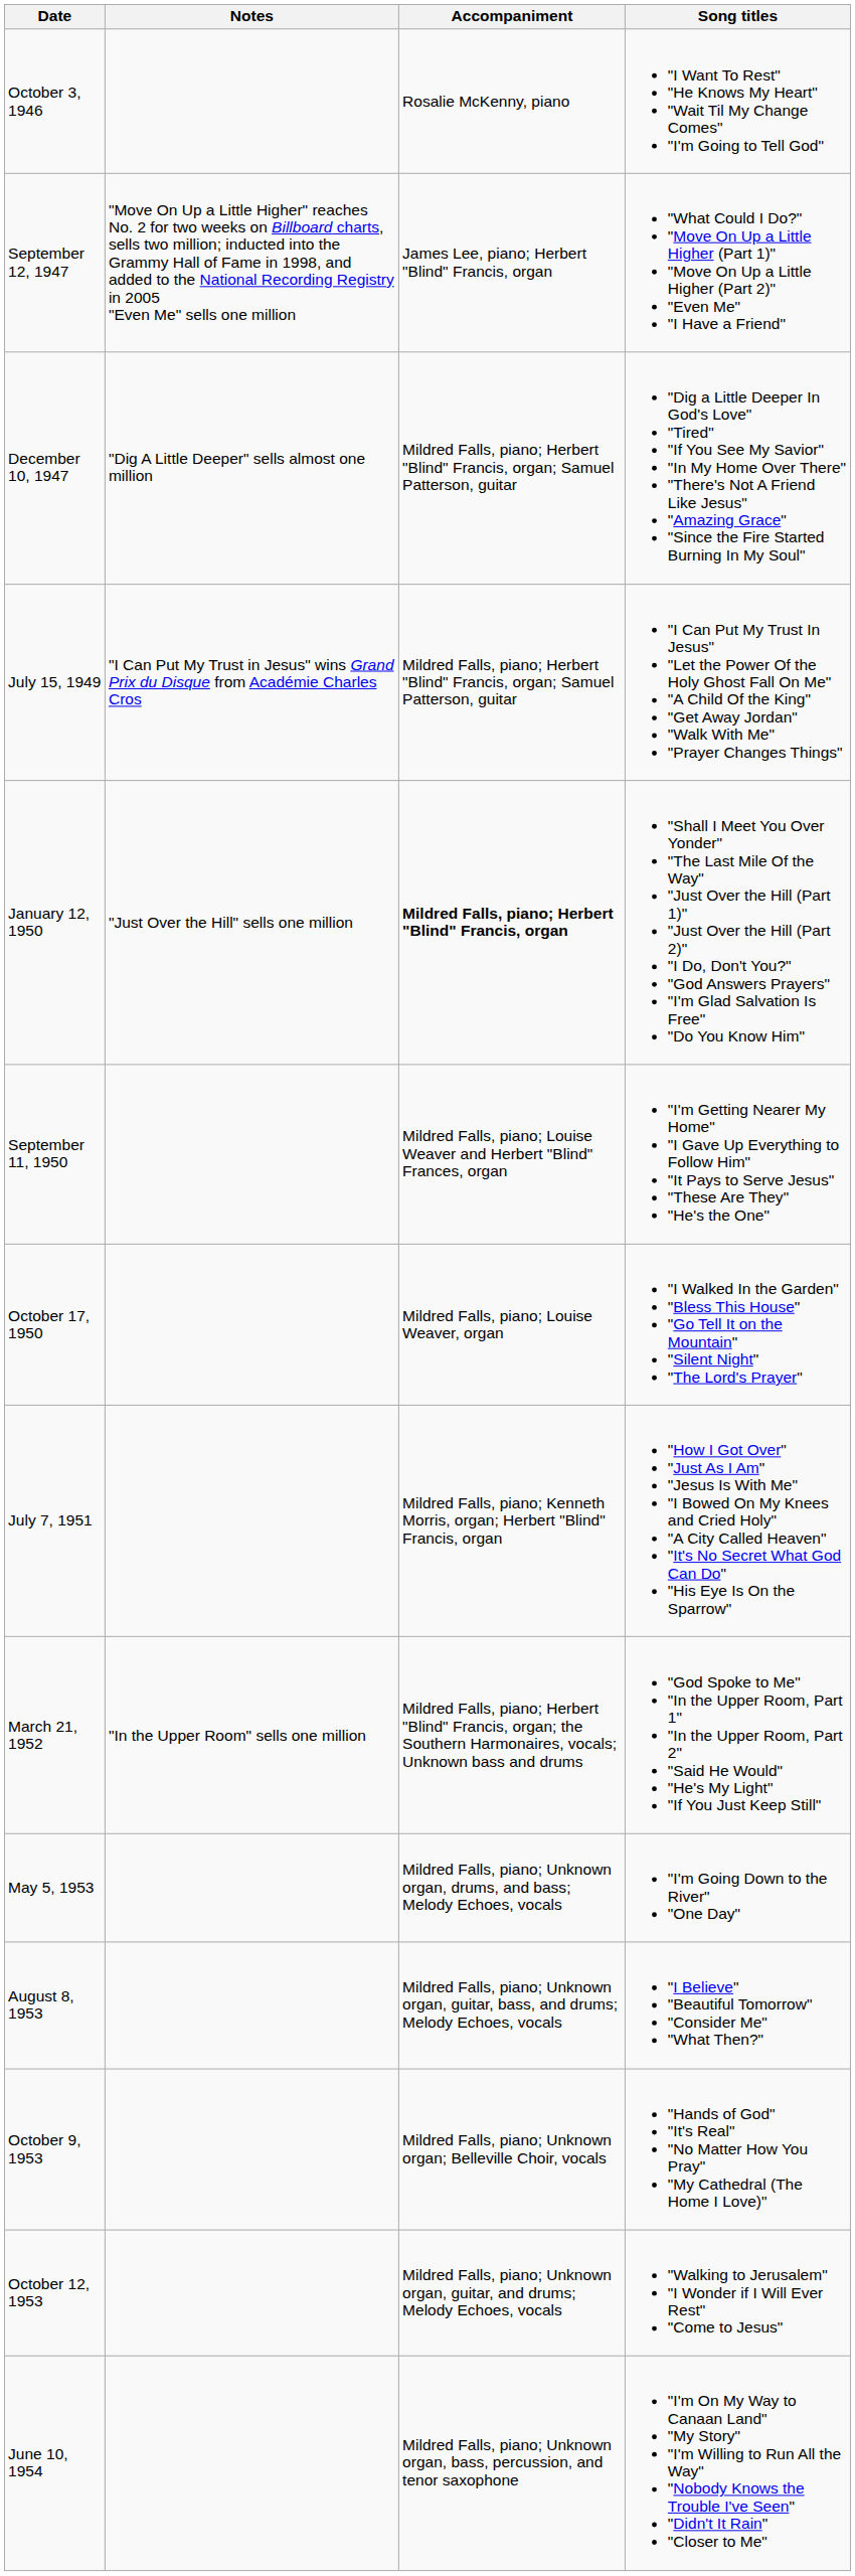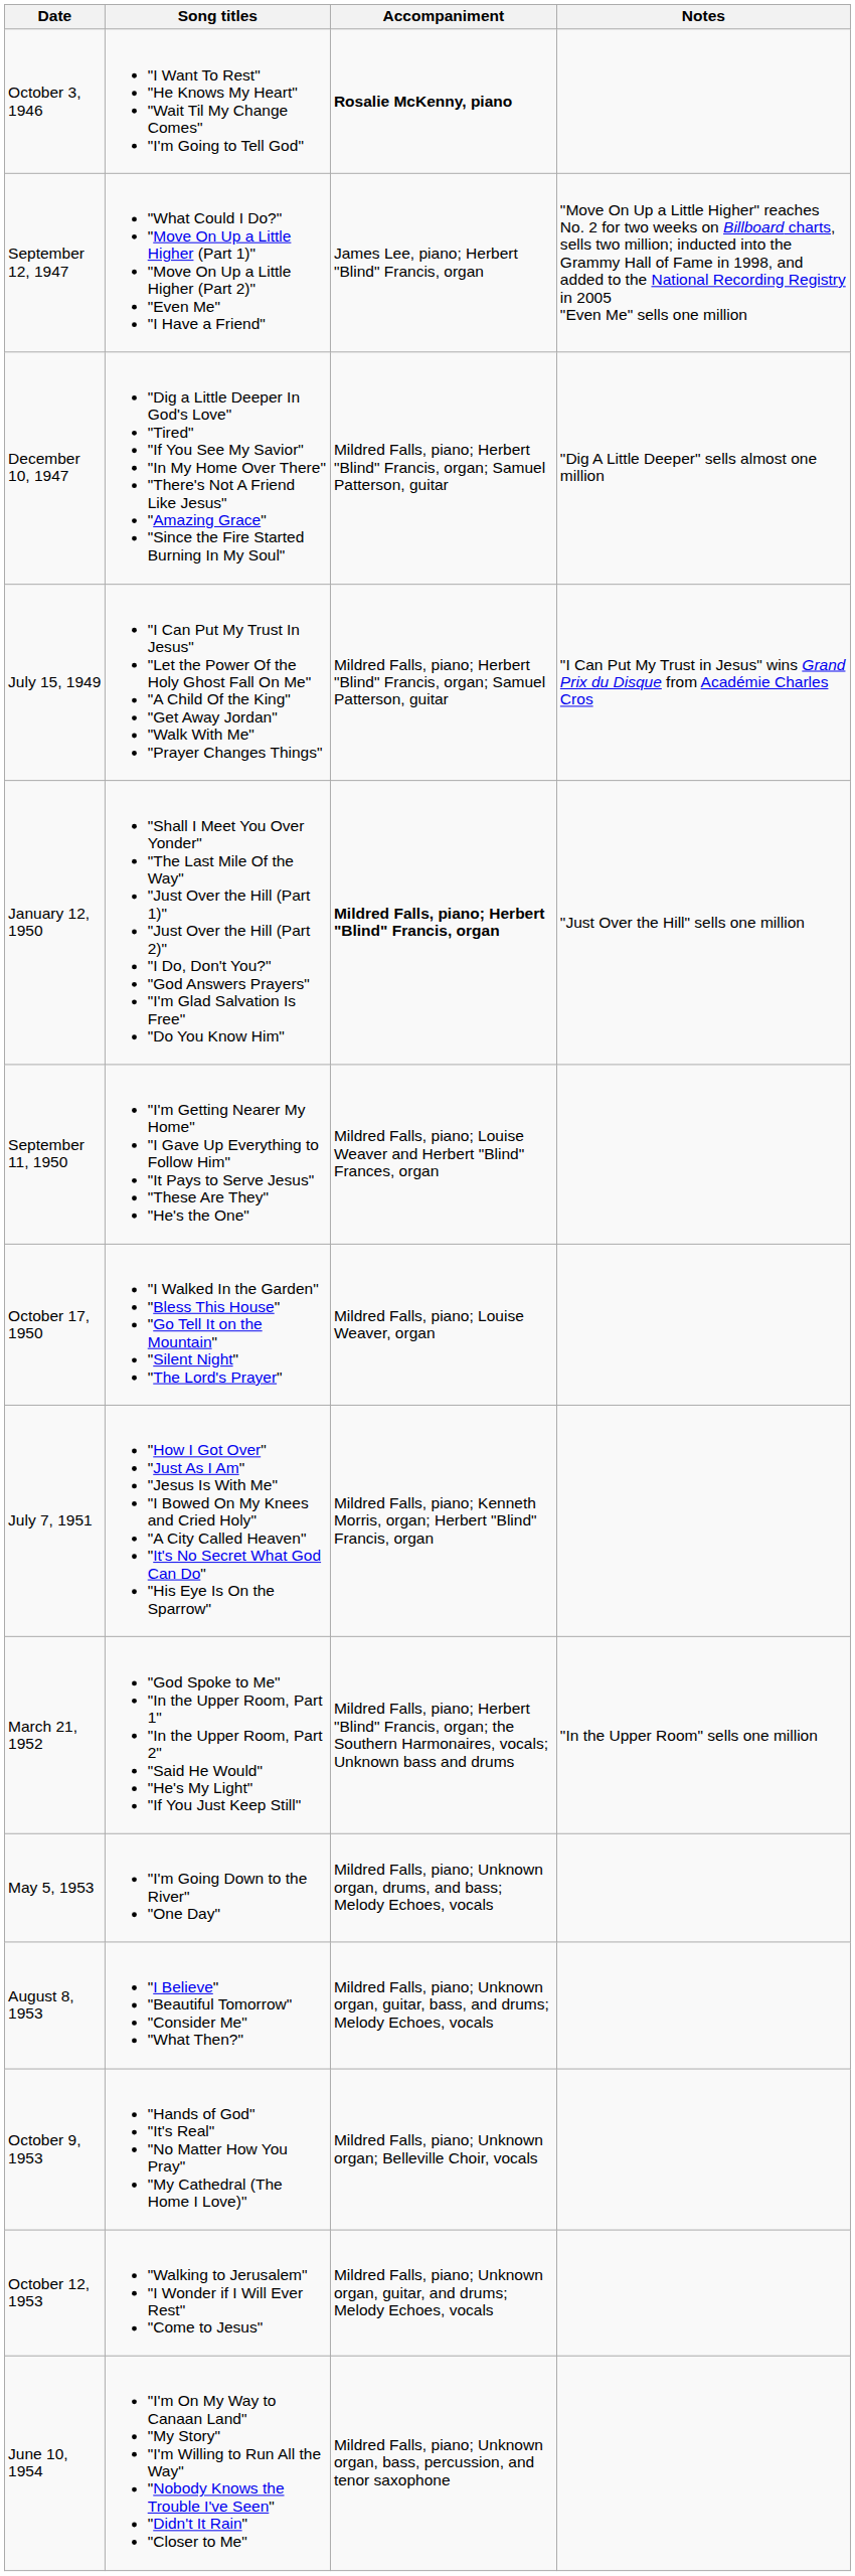columns swapped: Song titles <-> Notes
October 3, 1946 | Accompaniment: normal -> bold
